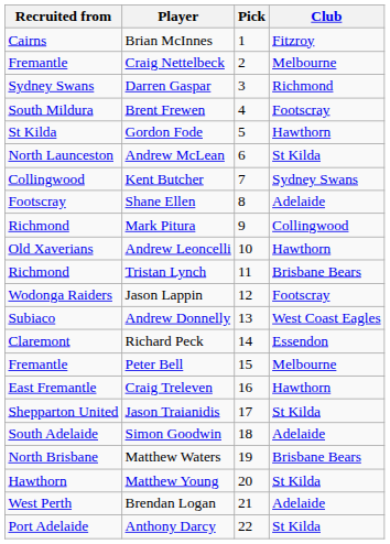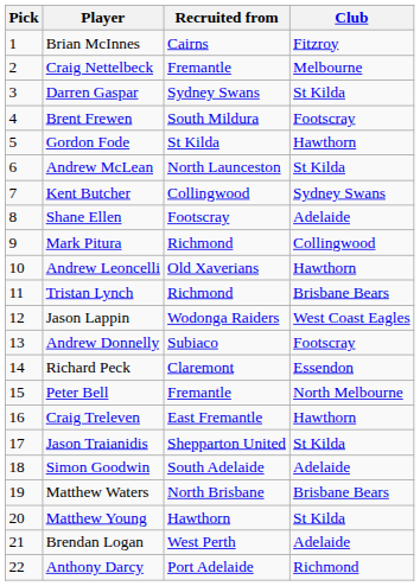columns swapped: Pick <-> Recruited from
Darren Gaspar | Club: Richmond -> St Kilda
Jason Lappin | Club: Footscray -> West Coast Eagles
Andrew Donnelly | Club: West Coast Eagles -> Footscray
Peter Bell | Club: Melbourne -> North Melbourne
Anthony Darcy | Club: St Kilda -> Richmond
